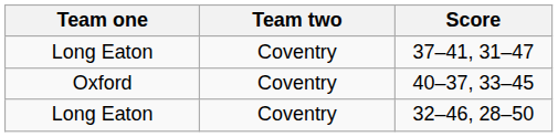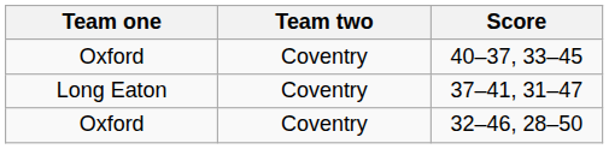rows swapped: 37–41, 31–47 <-> 40–37, 33–45
32–46, 28–50 | Team one: Long Eaton -> Oxford
